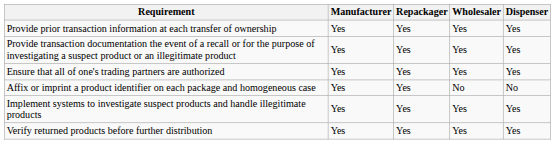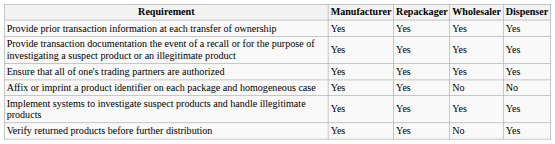Verify returned products before further distribution | Wholesaler: Yes -> No
